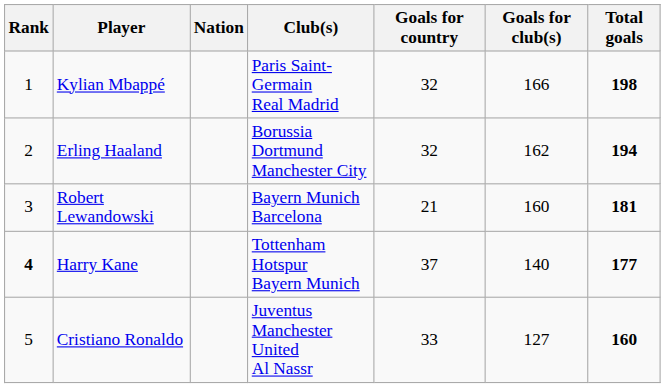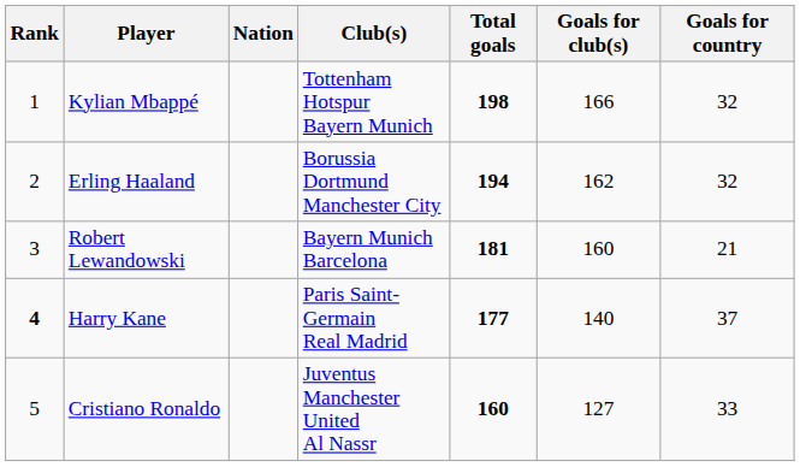columns swapped: Goals for country <-> Total goals
Kylian Mbappé | Club(s): Paris Saint-Germain Real Madrid -> Tottenham Hotspur Bayern Munich
Harry Kane | Club(s): Tottenham Hotspur Bayern Munich -> Paris Saint-Germain Real Madrid
